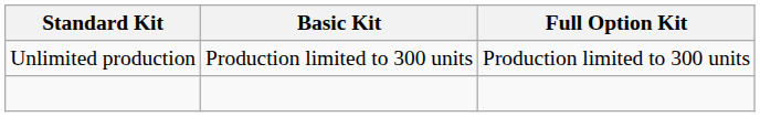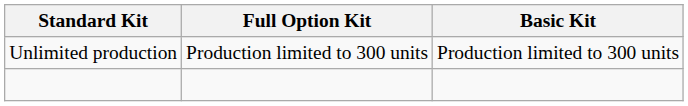columns swapped: Basic Kit <-> Full Option Kit
